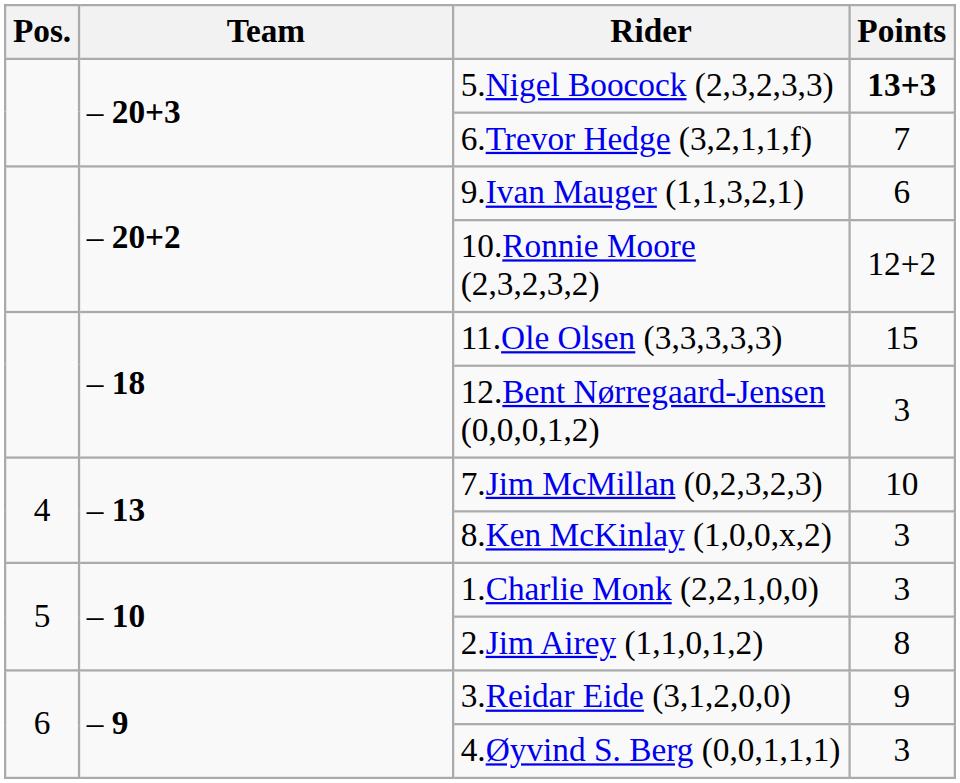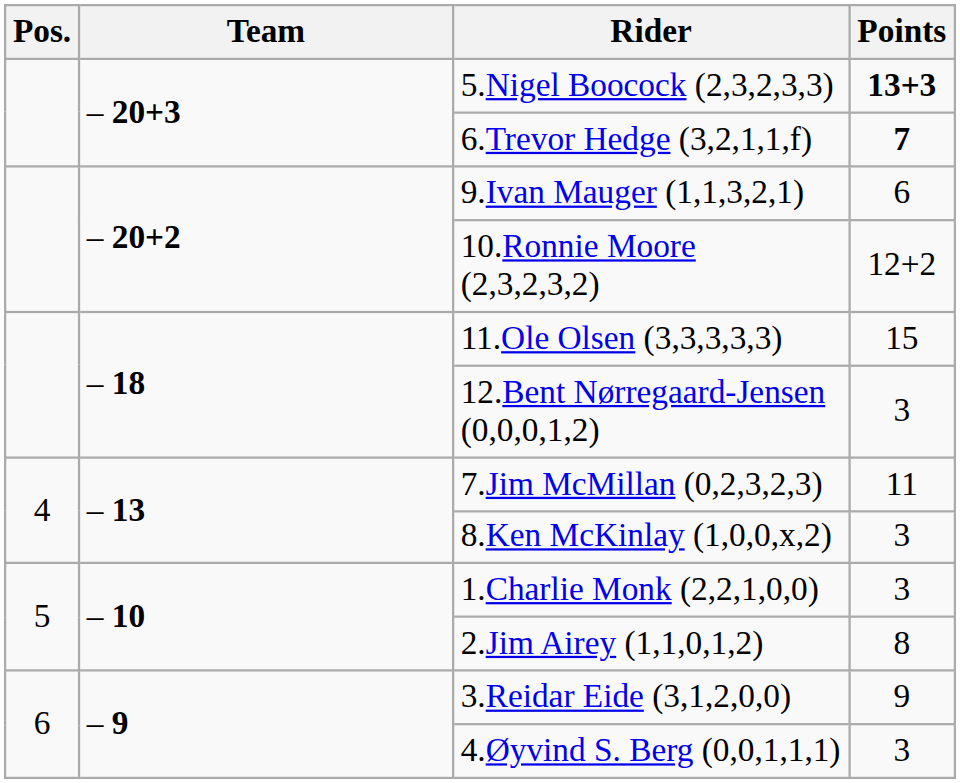6.Trevor Hedge (3,2,1,1,f) | Points: normal -> bold
7.Jim McMillan (0,2,3,2,3) | Points: 10 -> 11
